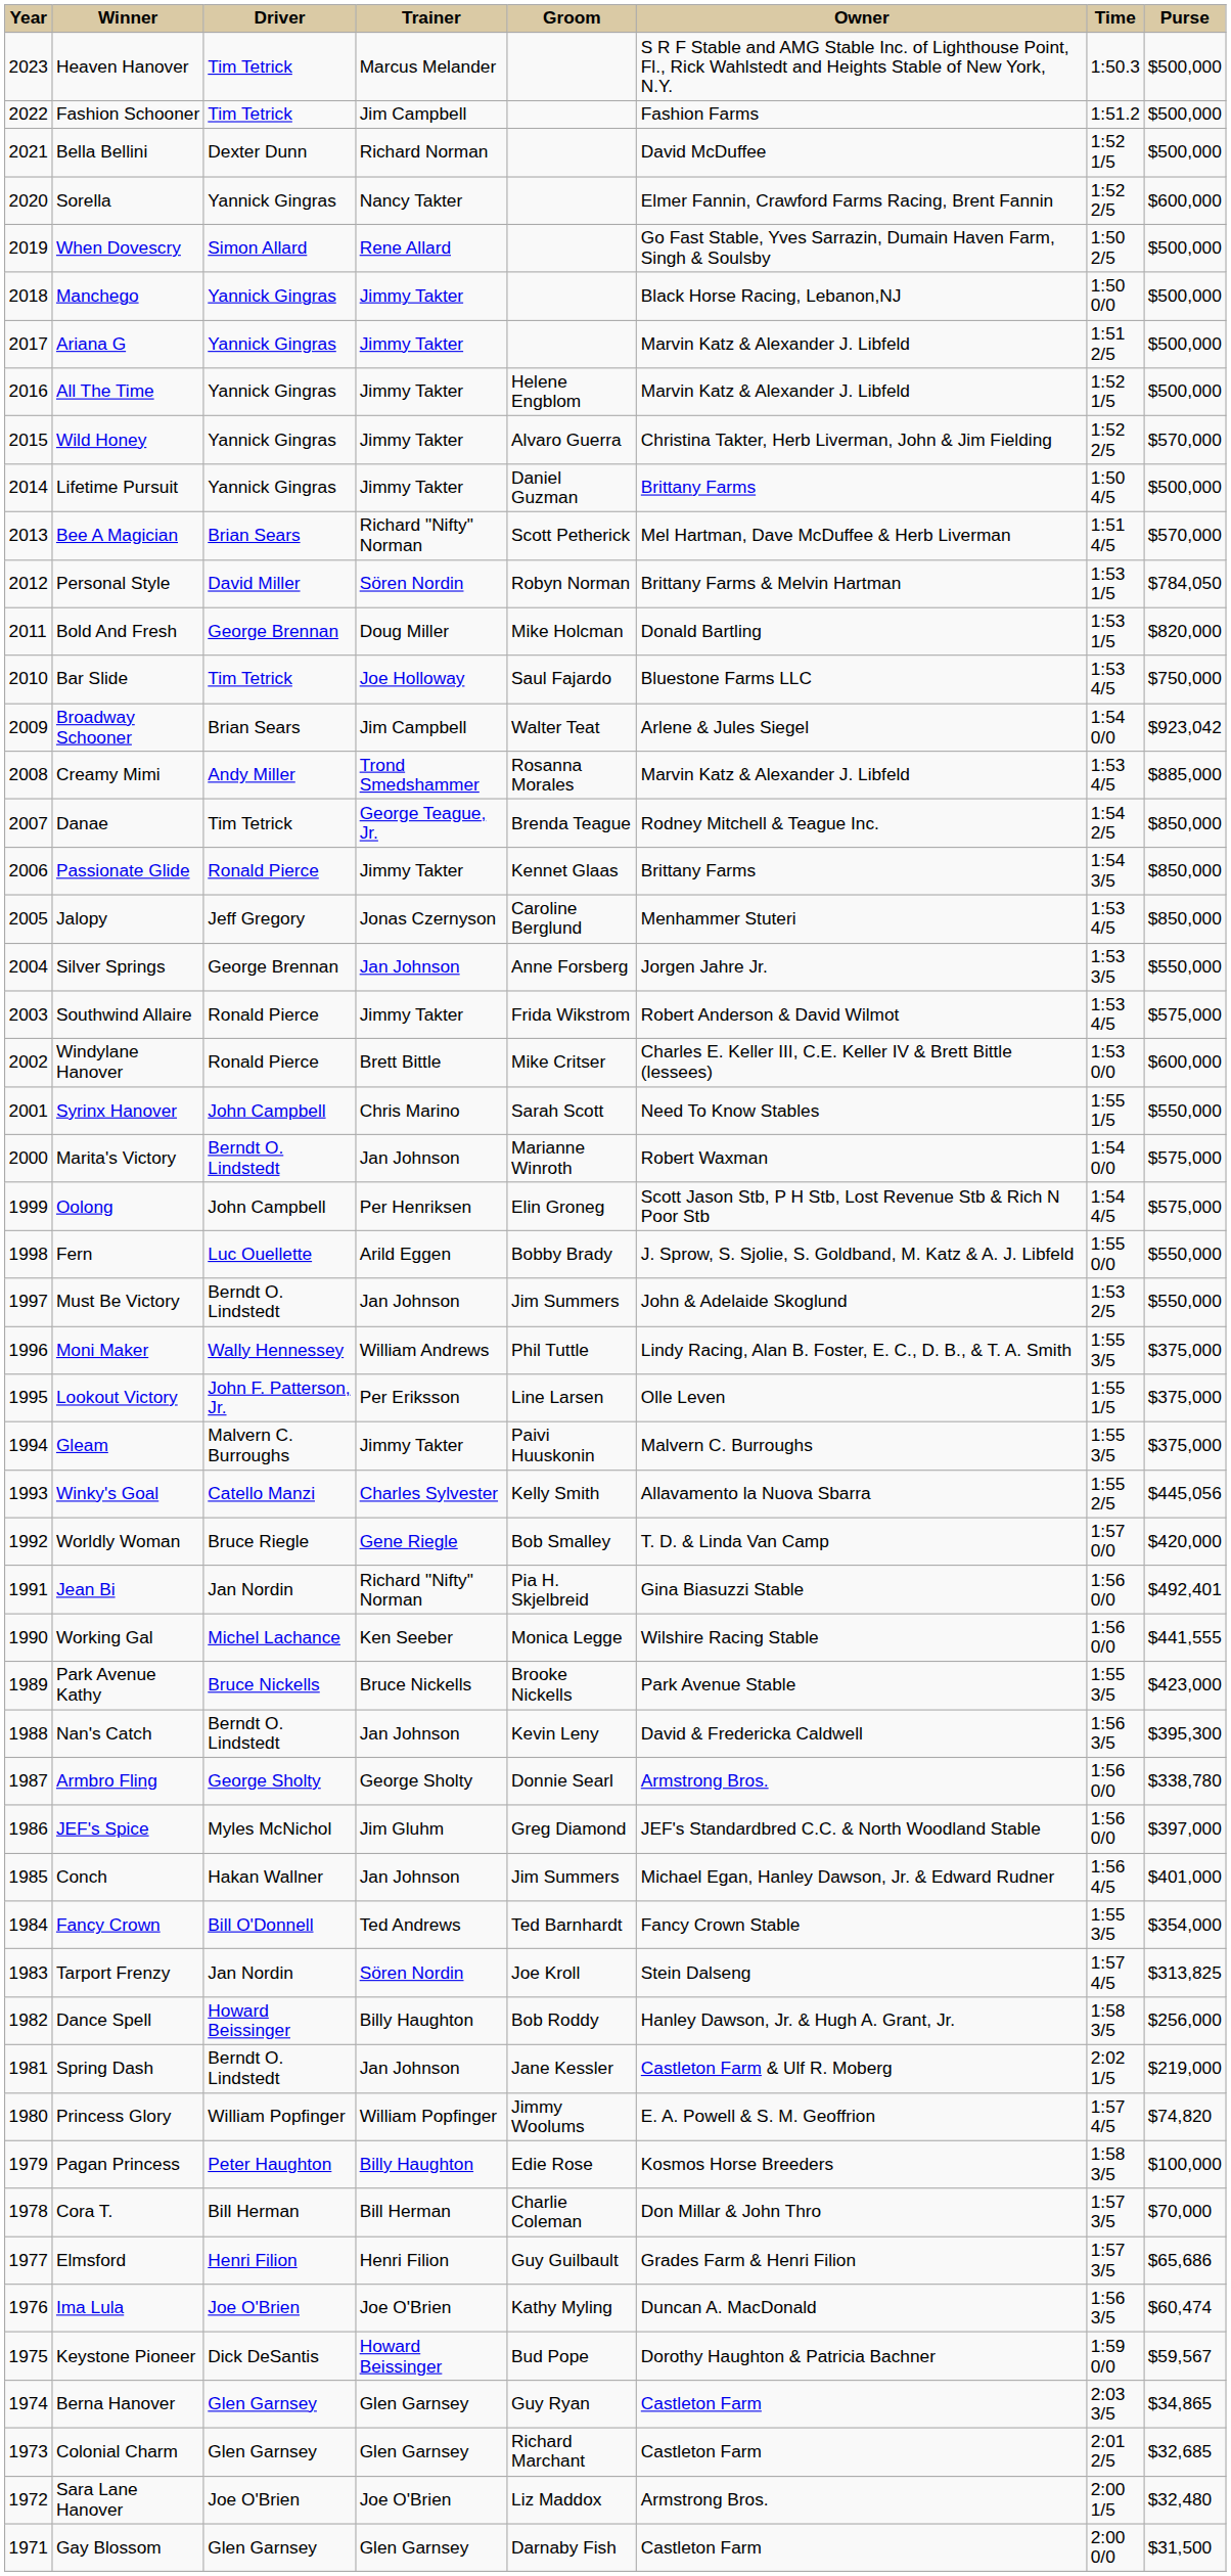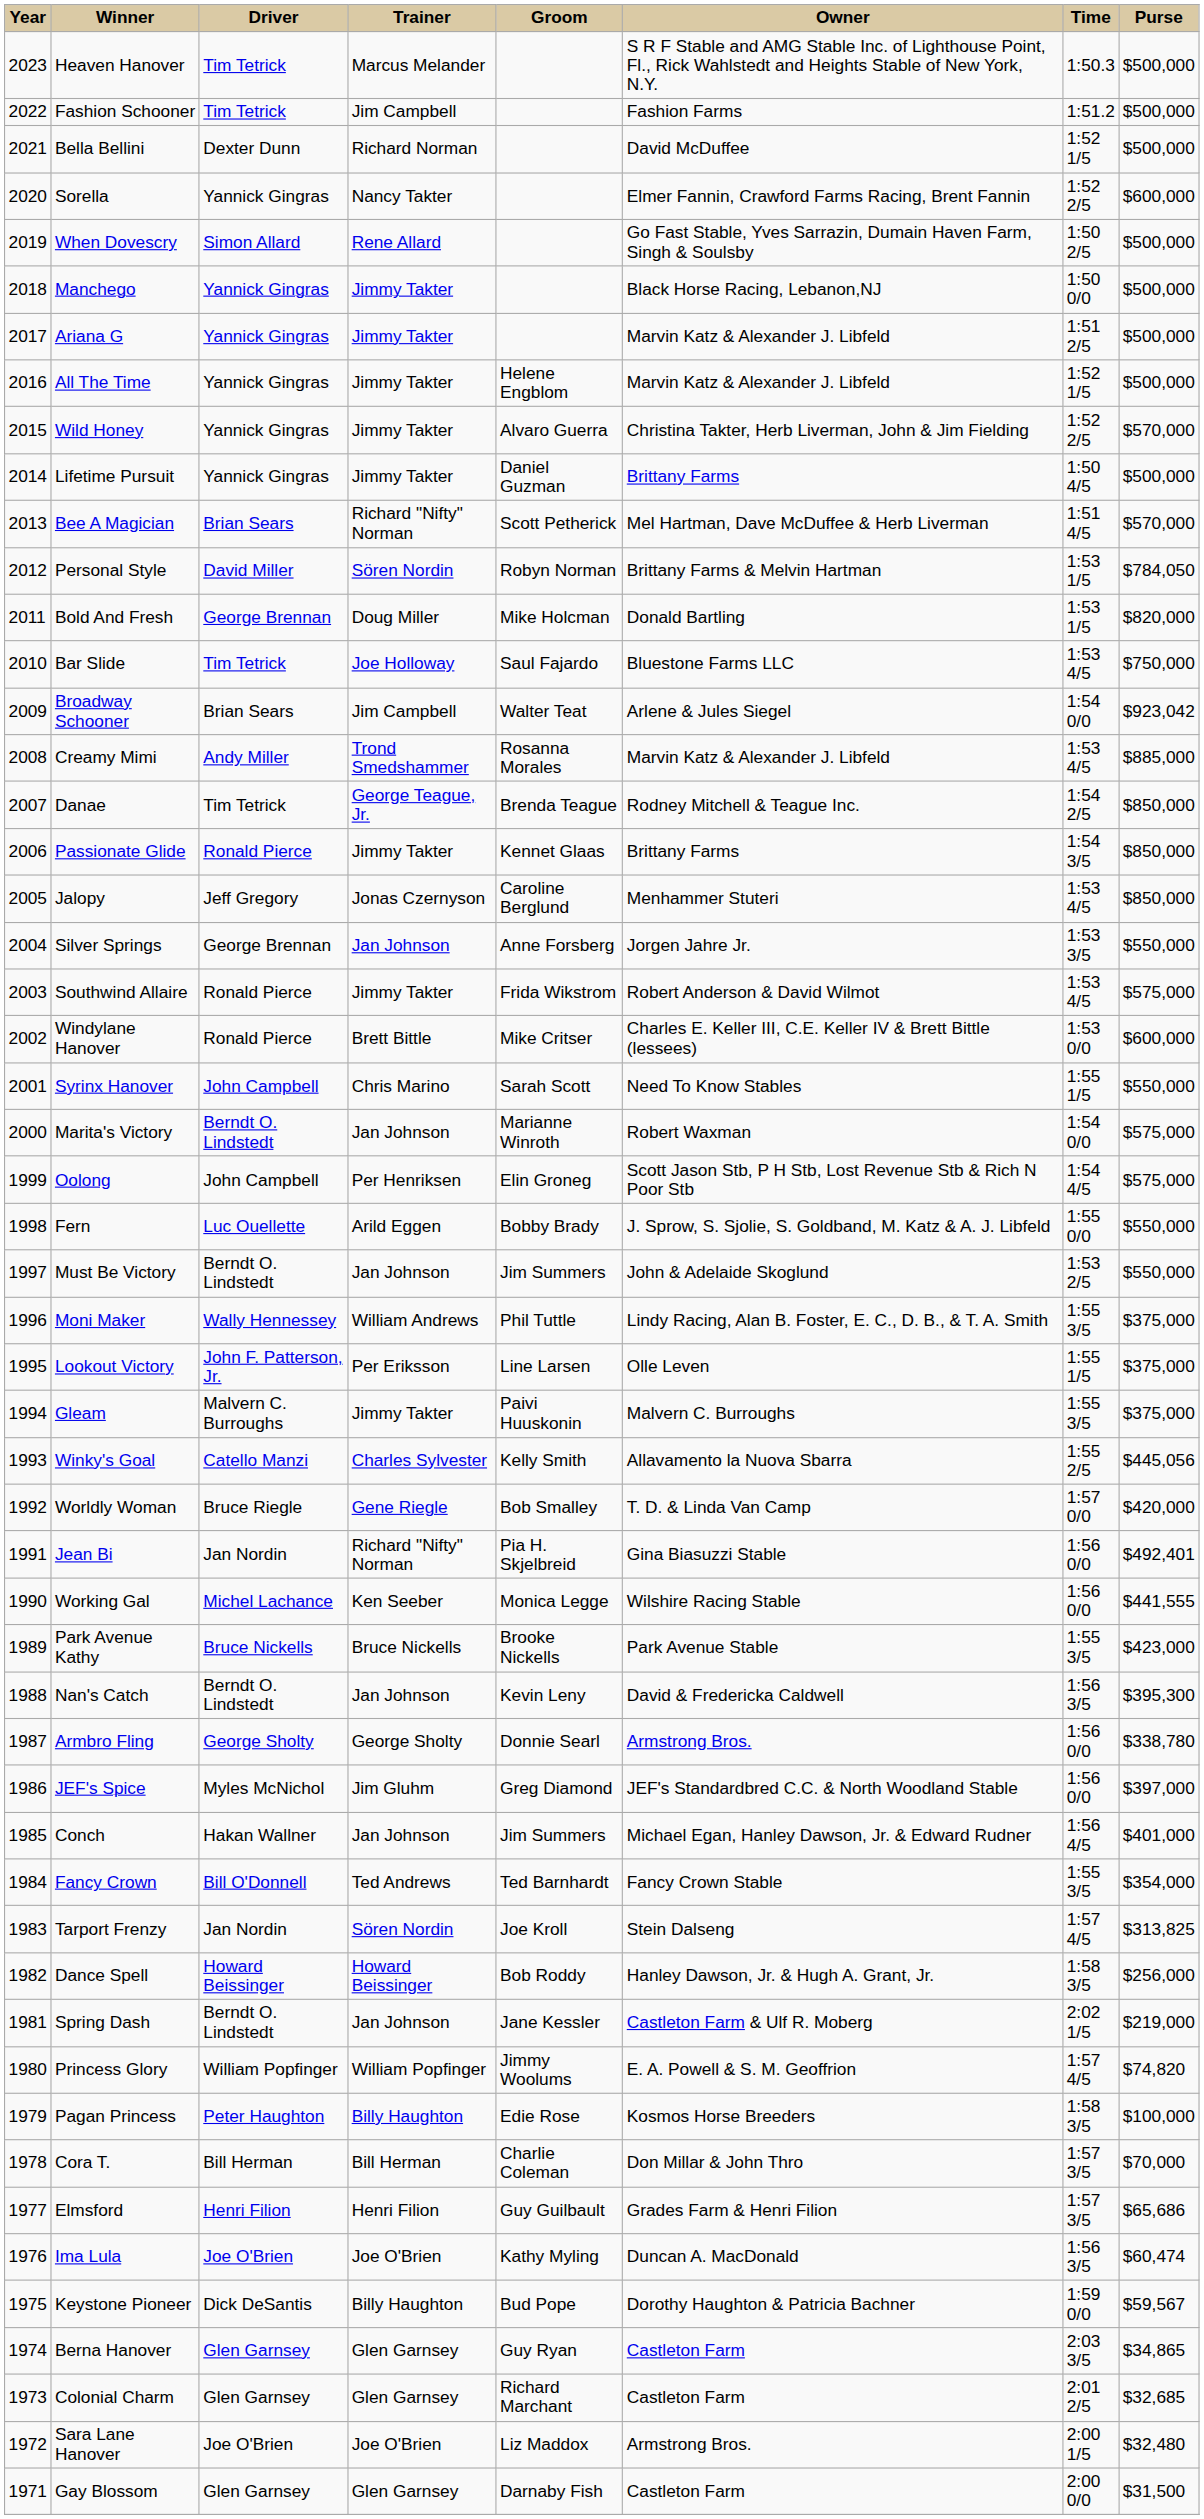Dance Spell | Trainer: Billy Haughton -> Howard Beissinger
Keystone Pioneer | Trainer: Howard Beissinger -> Billy Haughton
